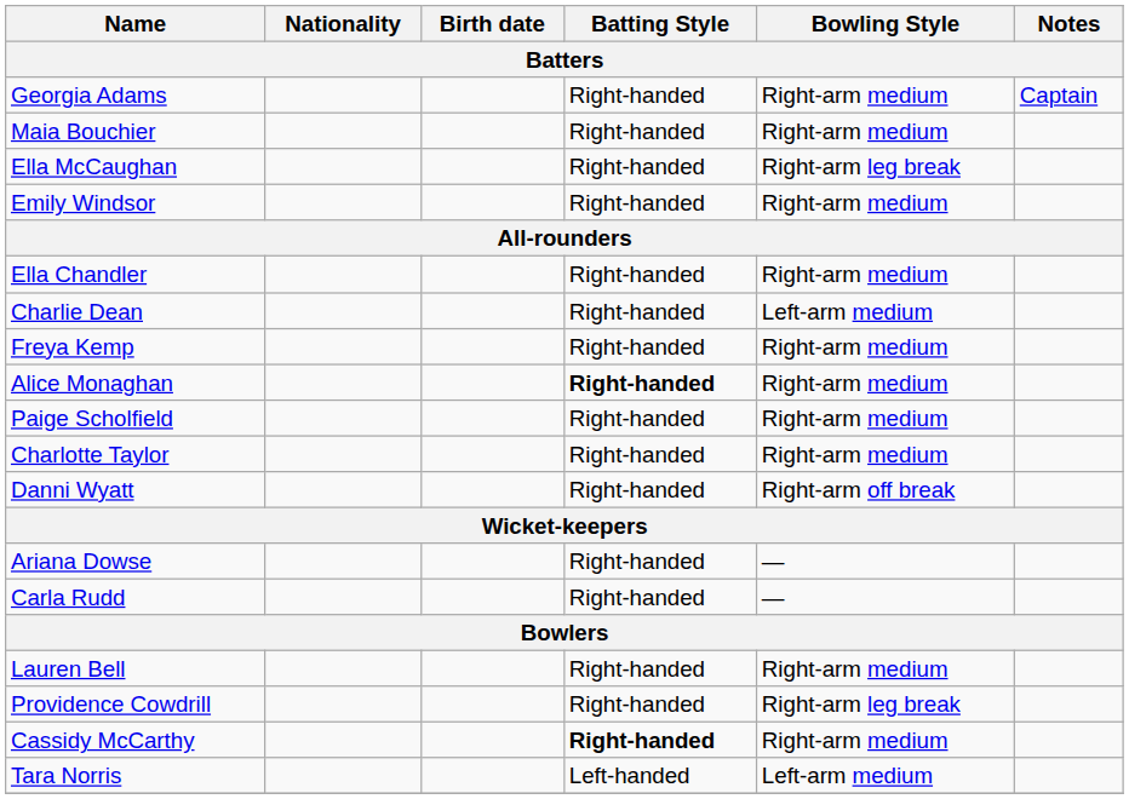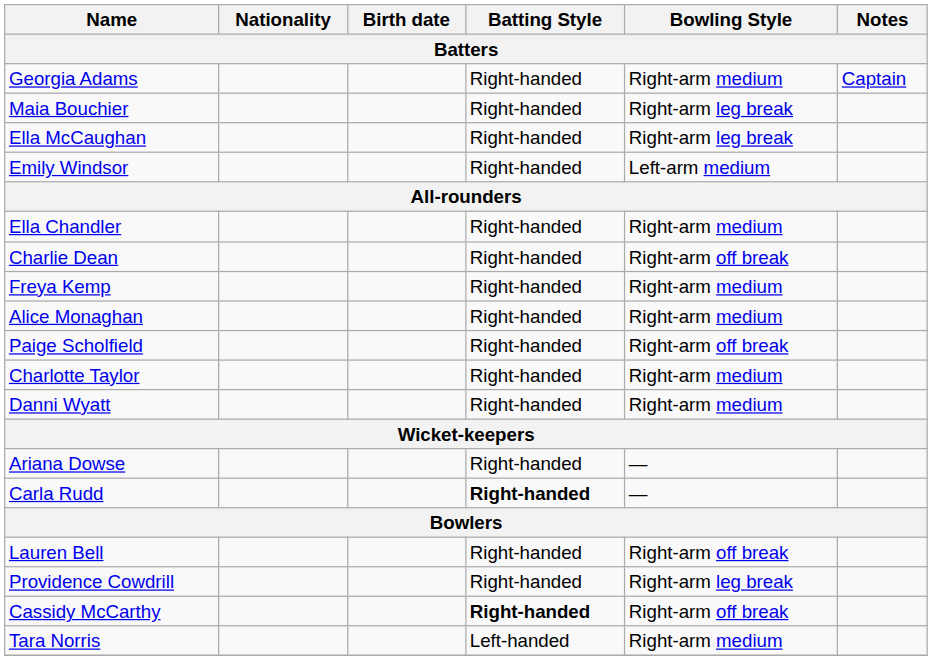Maia Bouchier | Bowling Style: Right-arm medium -> Right-arm leg break
Emily Windsor | Bowling Style: Right-arm medium -> Left-arm medium
Charlie Dean | Bowling Style: Left-arm medium -> Right-arm off break
Alice Monaghan | Batting Style: bold -> normal
Paige Scholfield | Bowling Style: Right-arm medium -> Right-arm off break
Danni Wyatt | Bowling Style: Right-arm off break -> Right-arm medium
Carla Rudd | Batting Style: normal -> bold
Lauren Bell | Bowling Style: Right-arm medium -> Right-arm off break
Cassidy McCarthy | Bowling Style: Right-arm medium -> Right-arm off break
Tara Norris | Bowling Style: Left-arm medium -> Right-arm medium
